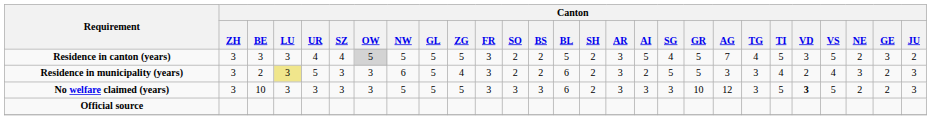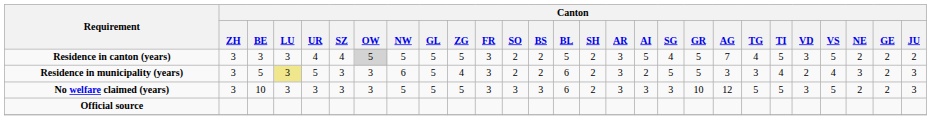Residence in canton (years) | Canton / GE: 3 -> 2
Residence in municipality (years) | Canton / BE: 2 -> 5
No welfare claimed (years) | Canton / TG: 3 -> 5
No welfare claimed (years) | Canton / VD: bold -> normal
